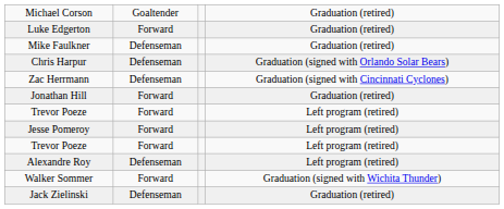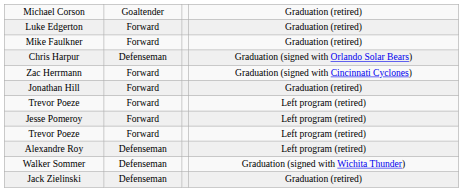Mike Faulkner | column 2: Defenseman -> Forward
Zac Herrmann | column 2: Defenseman -> Forward
Walker Sommer | column 2: Forward -> Defenseman
